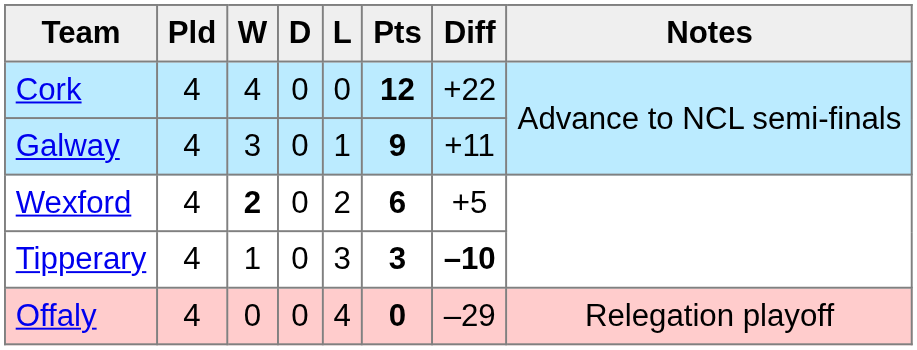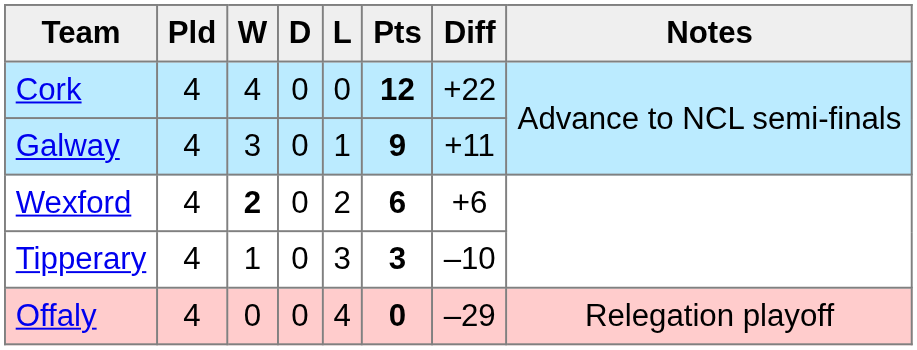Wexford | Diff: +5 -> +6
Tipperary | Diff: bold -> normal
